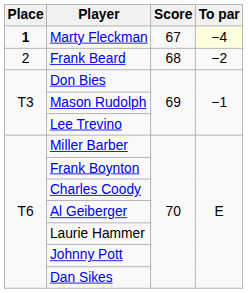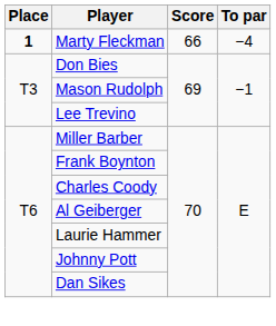Marty Fleckman | Score: 67 -> 66
Marty Fleckman | To par: lightyellow background -> no background
- row: 2 | Frank Beard | 68 | −2
